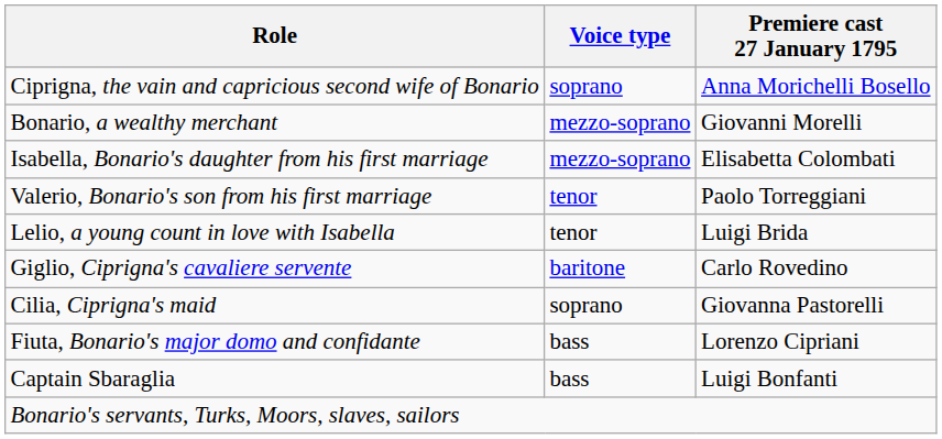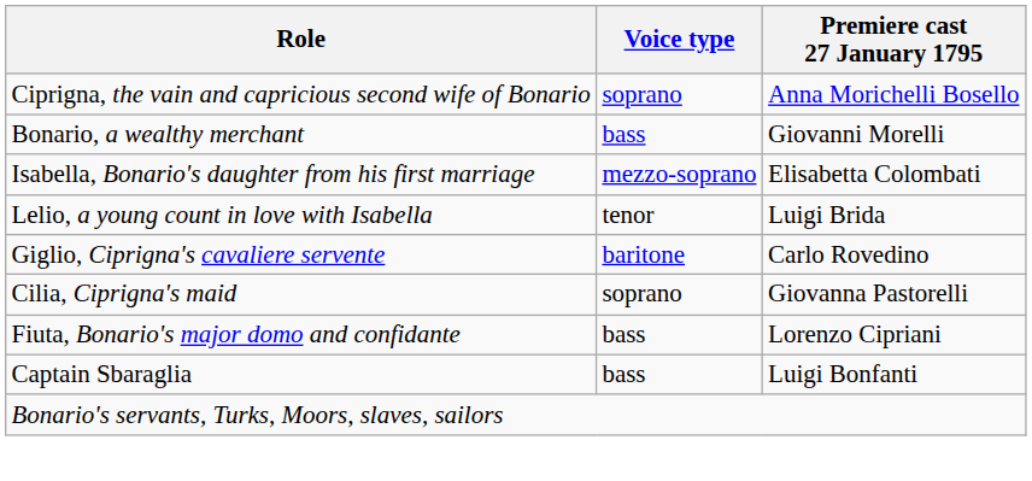Bonario, a wealthy merchant | Voice type: mezzo-soprano -> bass
- row: Valerio, Bonario's son from his first marriage | tenor | Paolo Torreggiani
